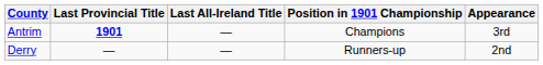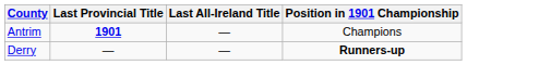- column: Appearance | 3rd | 2nd
Derry | Position in 1901 Championship: normal -> bold
